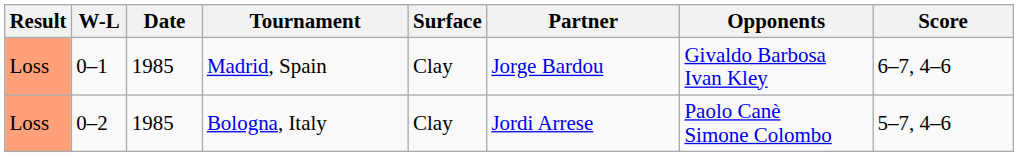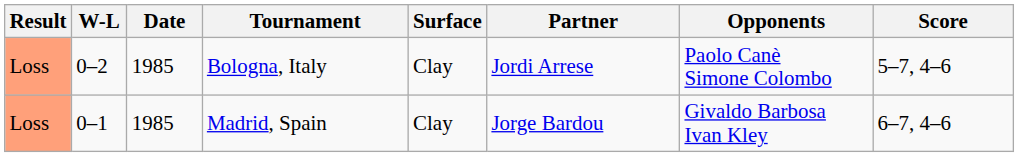rows swapped: Madrid, Spain <-> Bologna, Italy
